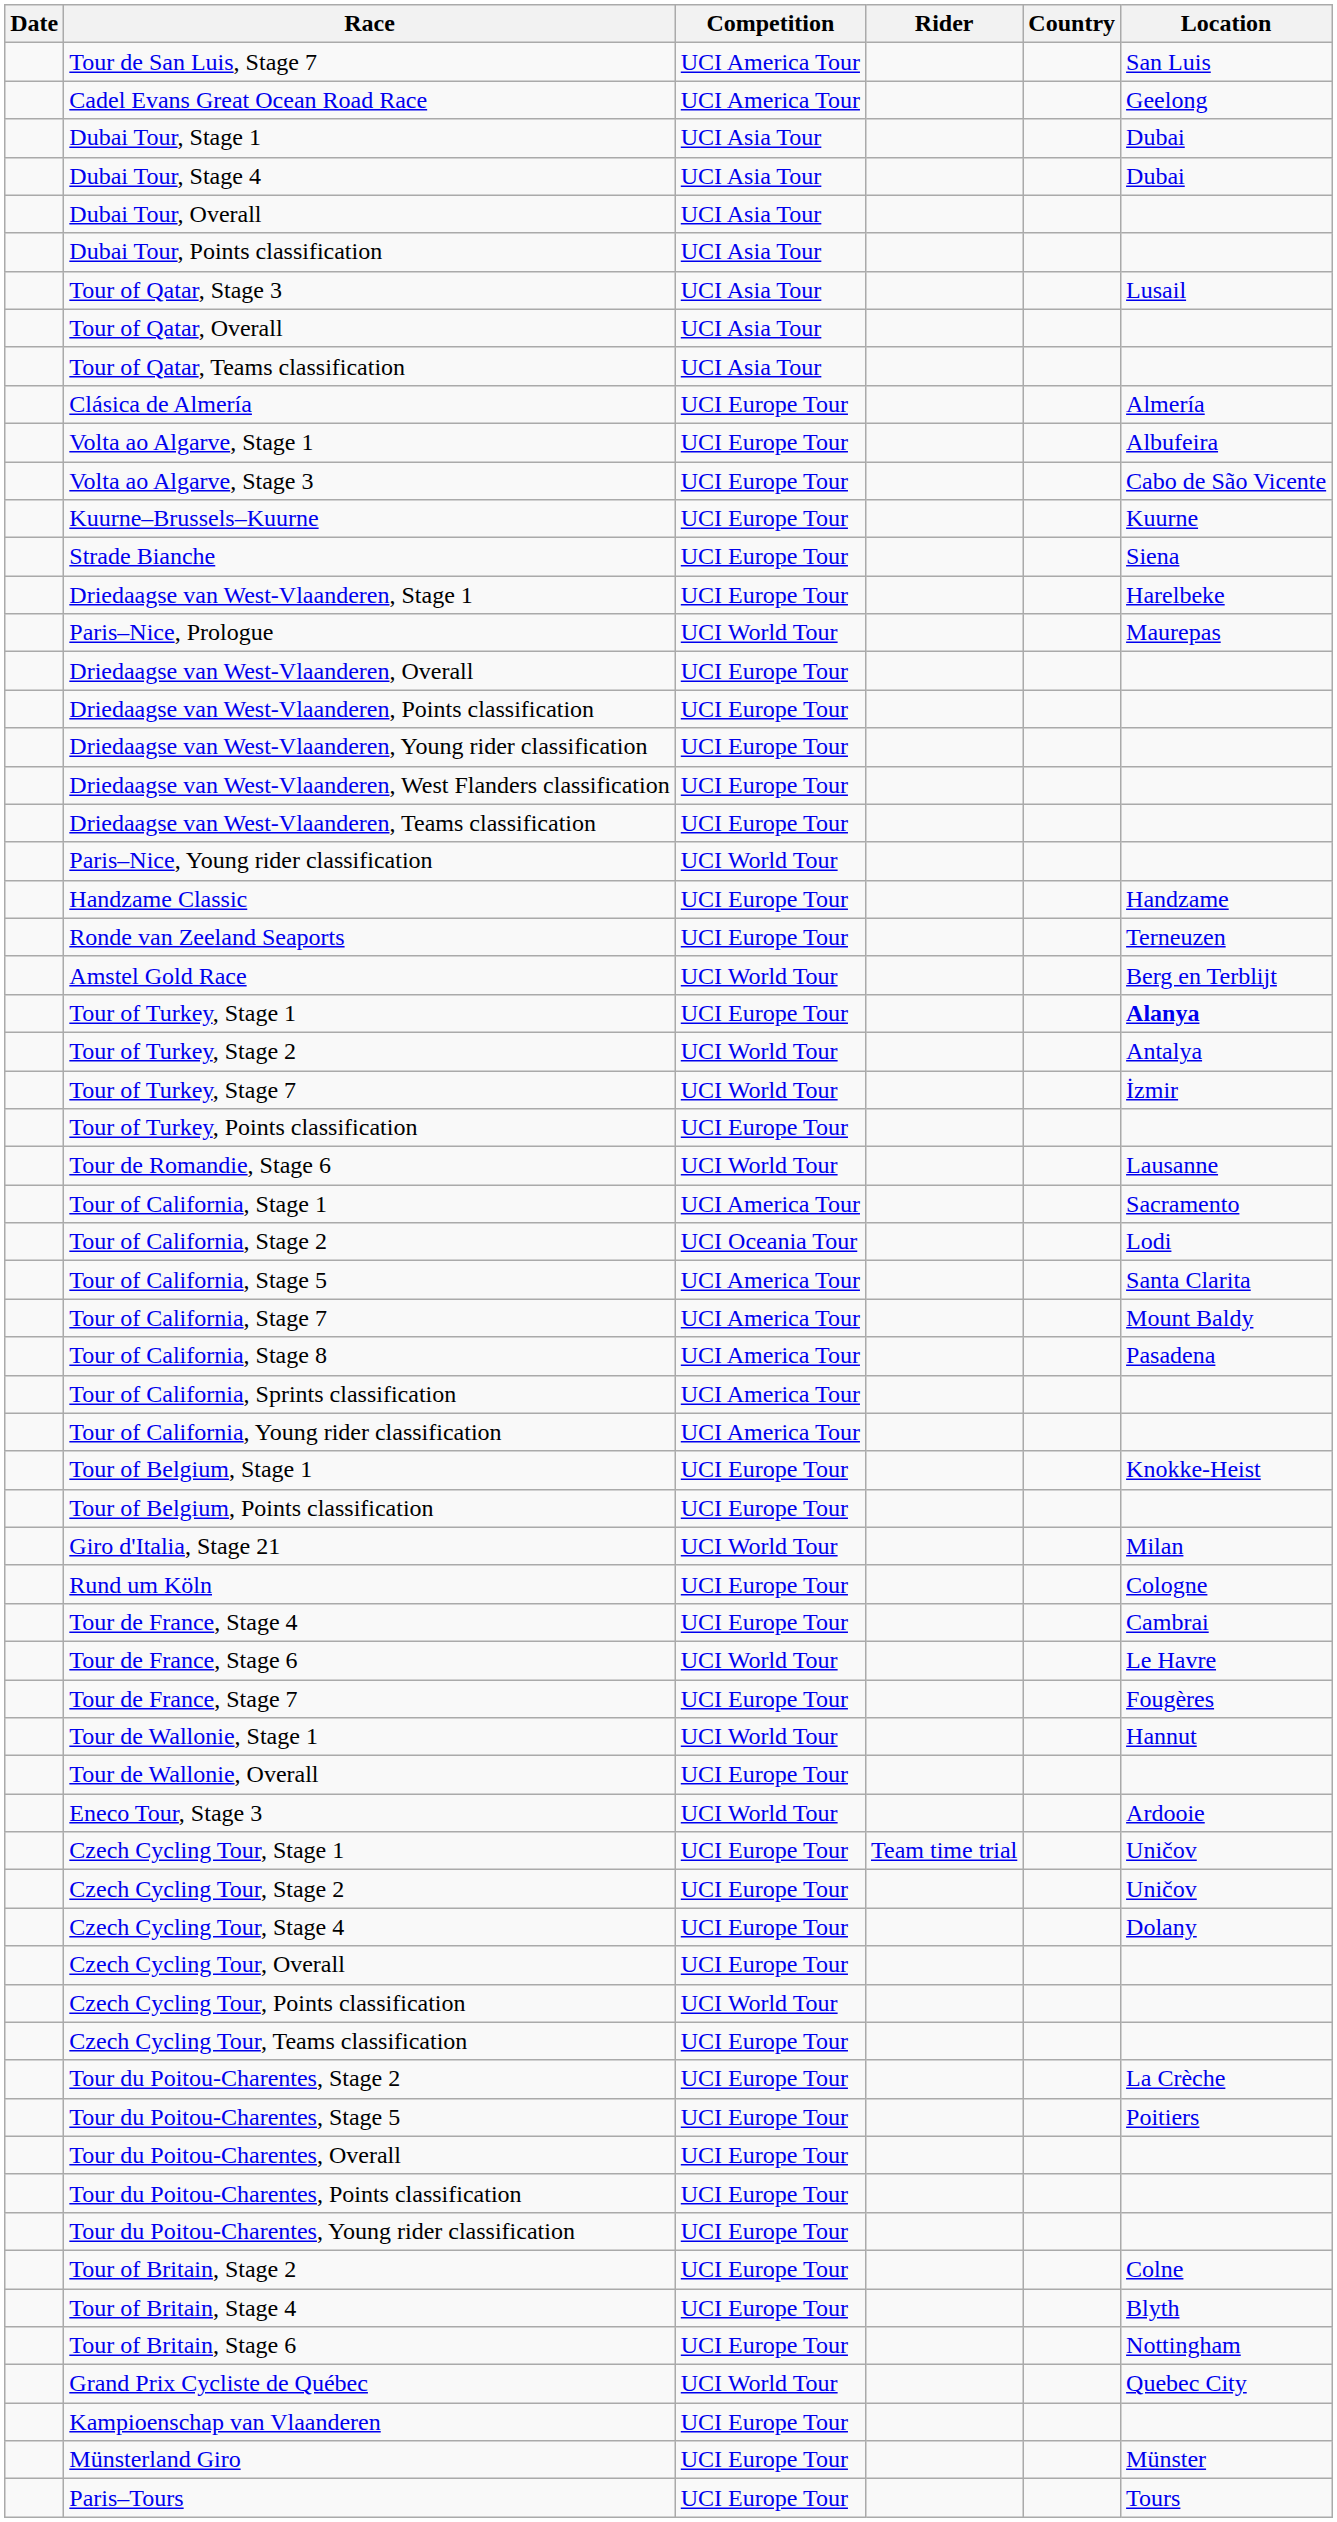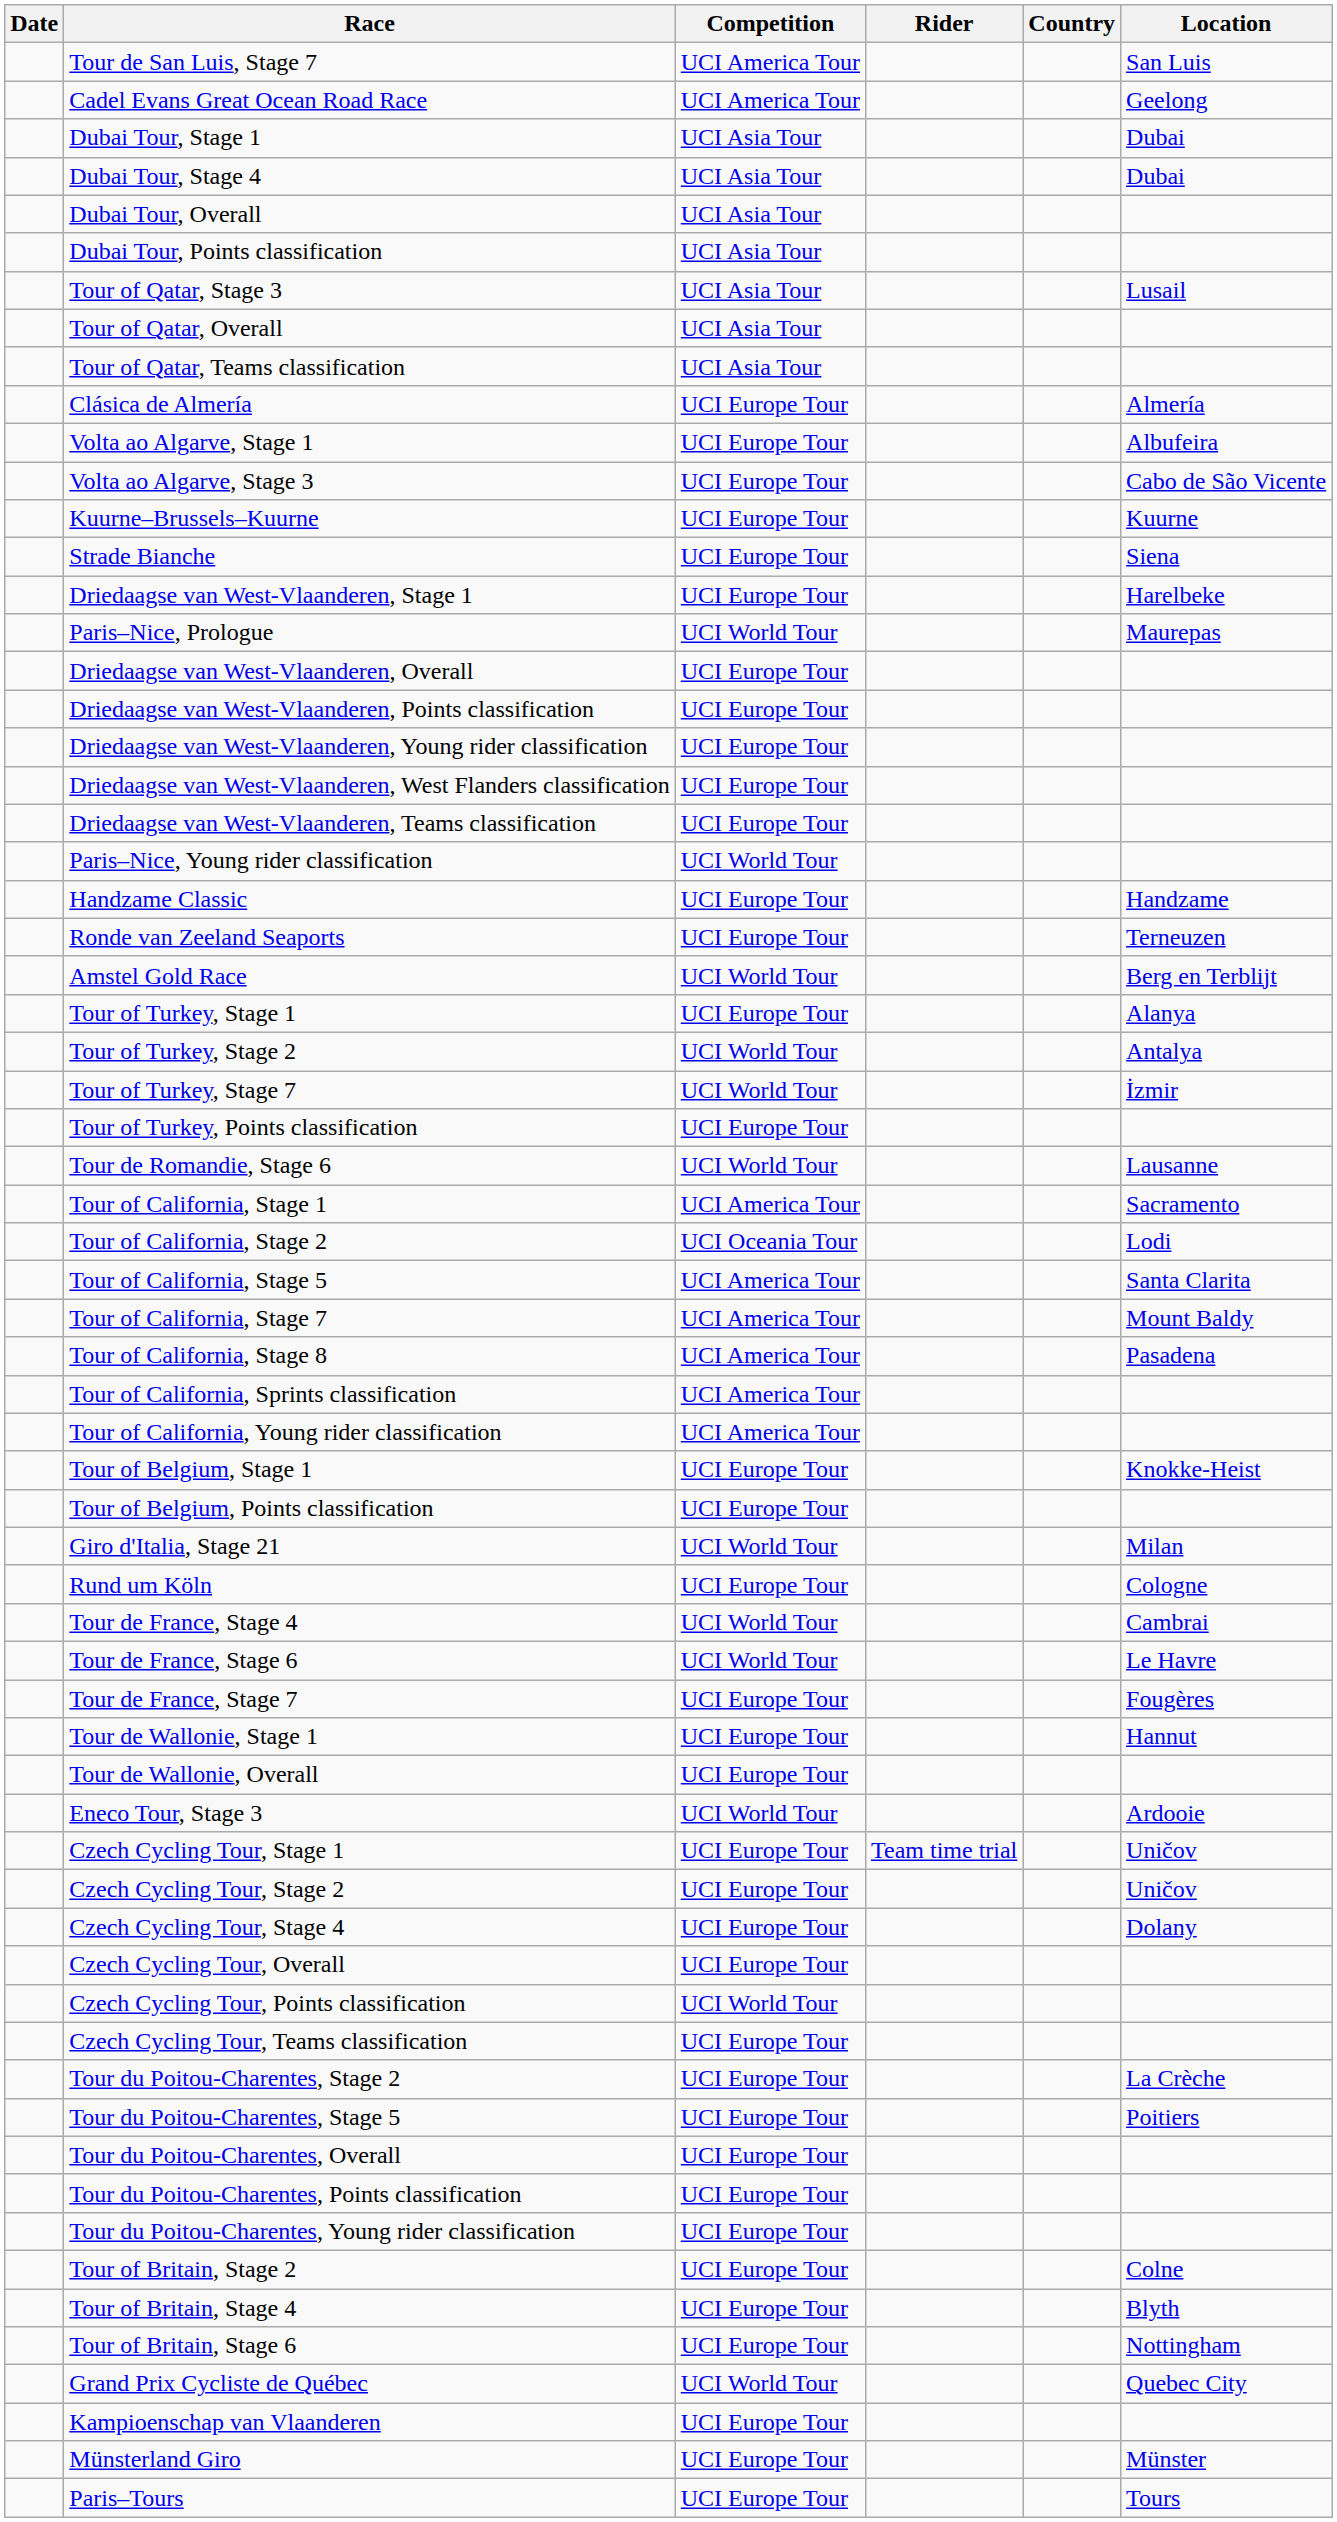Tour of Turkey, Stage 1 | Location: bold -> normal
Tour de France, Stage 4 | Competition: UCI Europe Tour -> UCI World Tour
Tour de Wallonie, Stage 1 | Competition: UCI World Tour -> UCI Europe Tour
